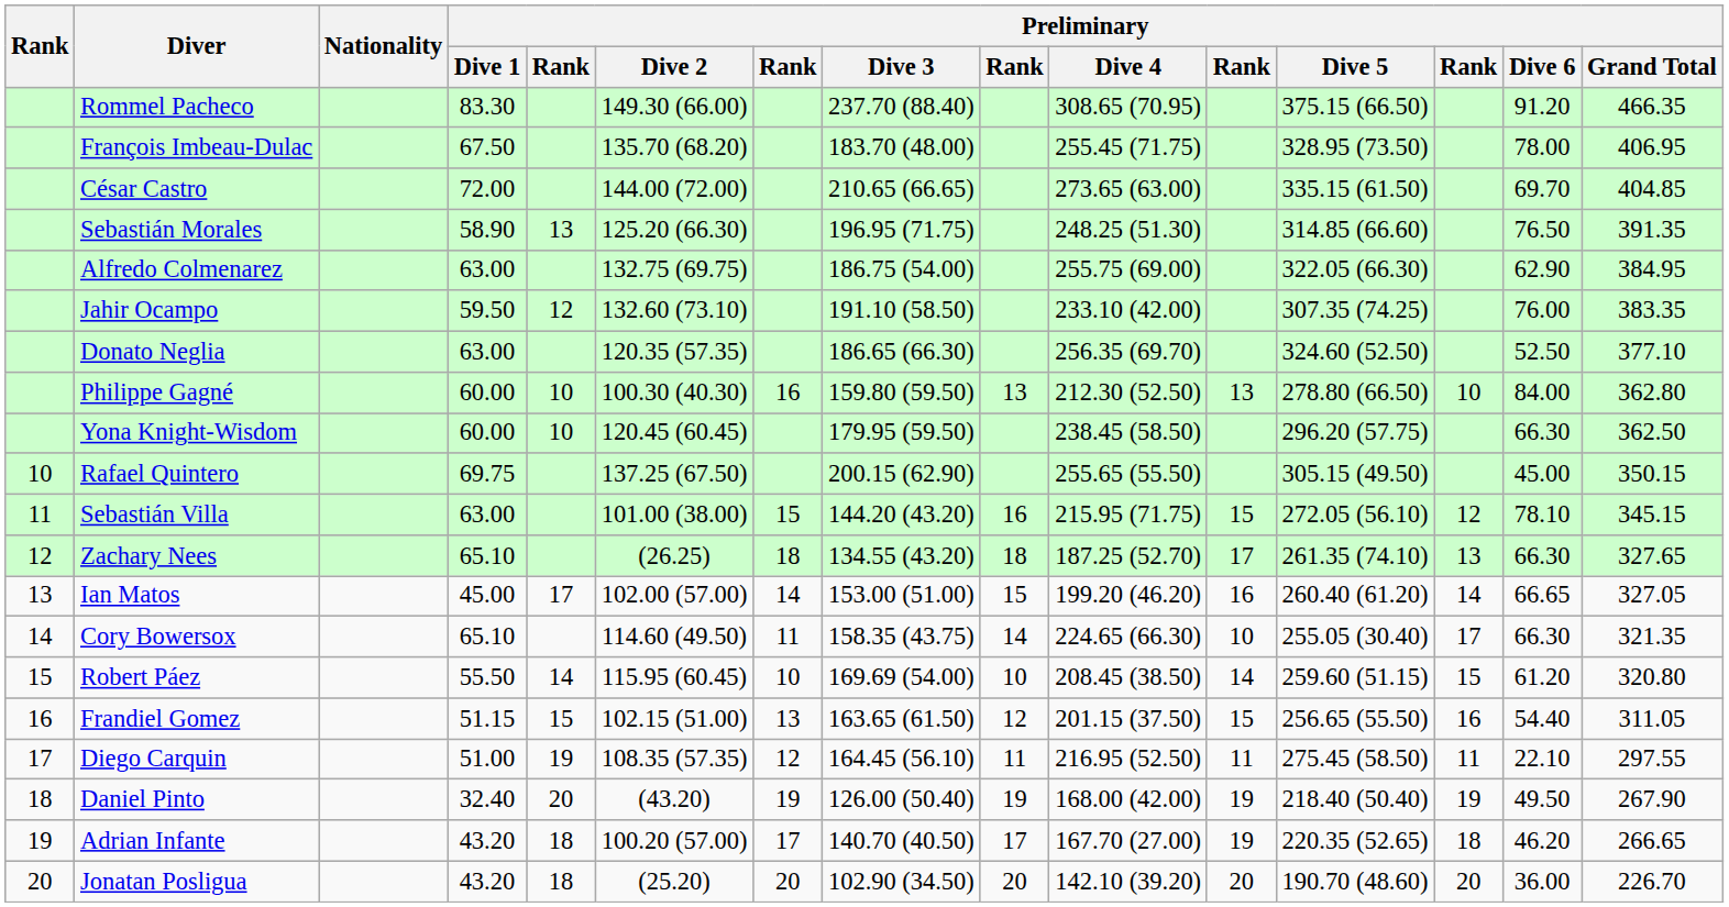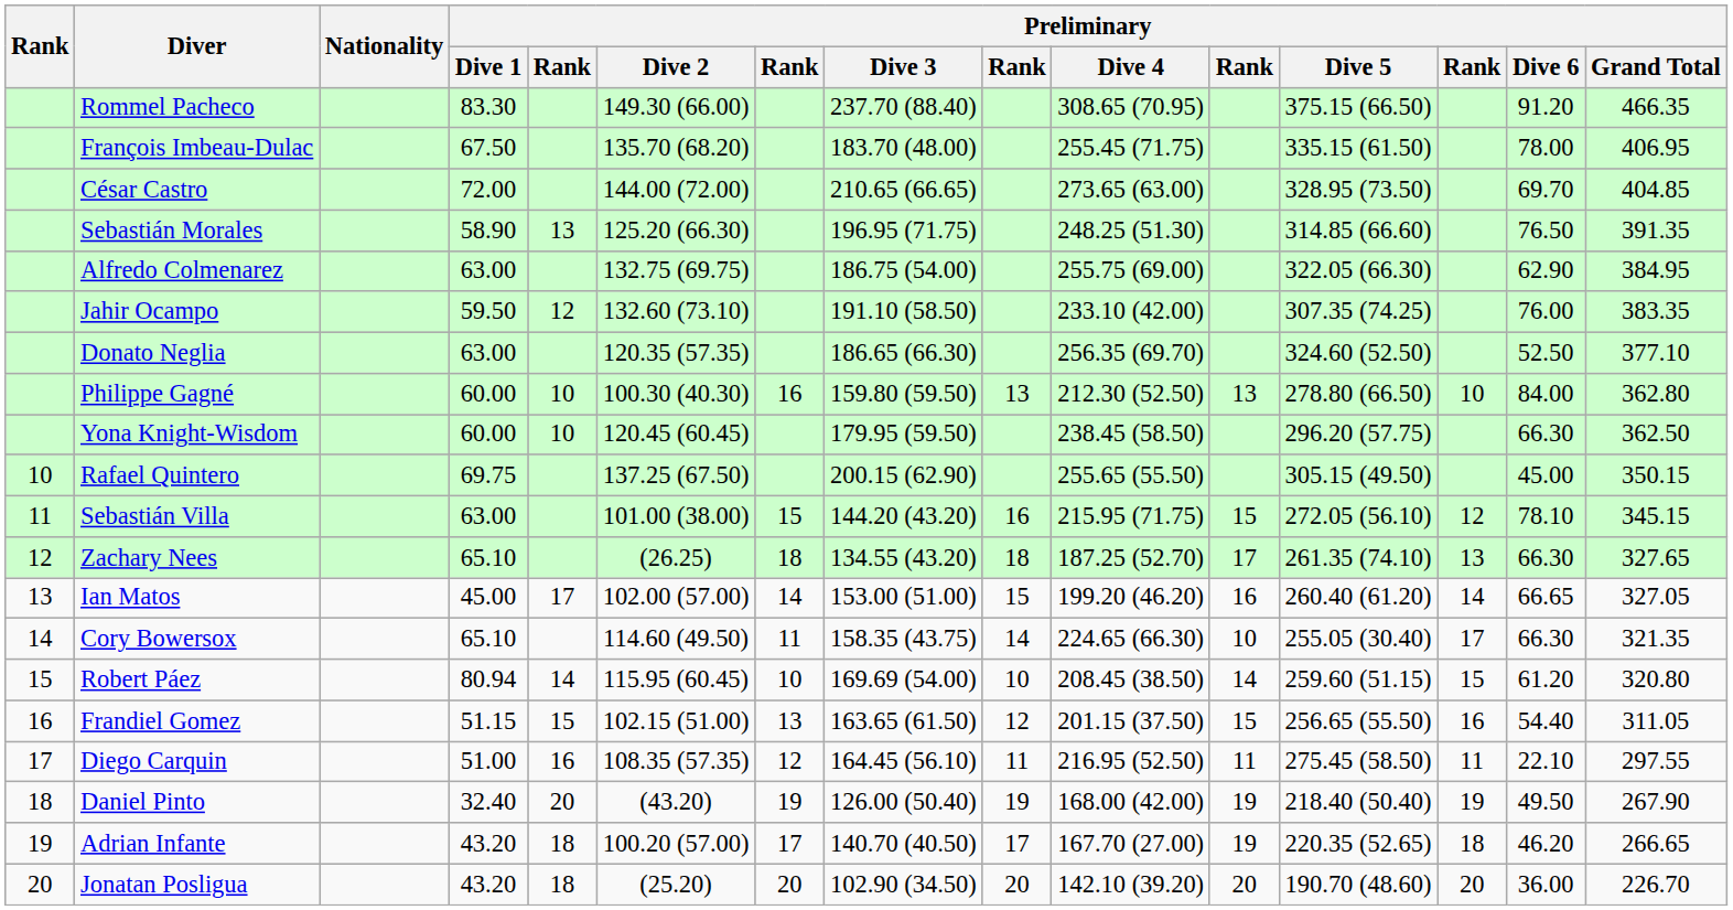François Imbeau-Dulac | Preliminary / Dive 5: 328.95 (73.50) -> 335.15 (61.50)
César Castro | Preliminary / Dive 5: 335.15 (61.50) -> 328.95 (73.50)
Robert Páez | Preliminary / Dive 1: 55.50 -> 80.94
Diego Carquin | column 5: 19 -> 16
